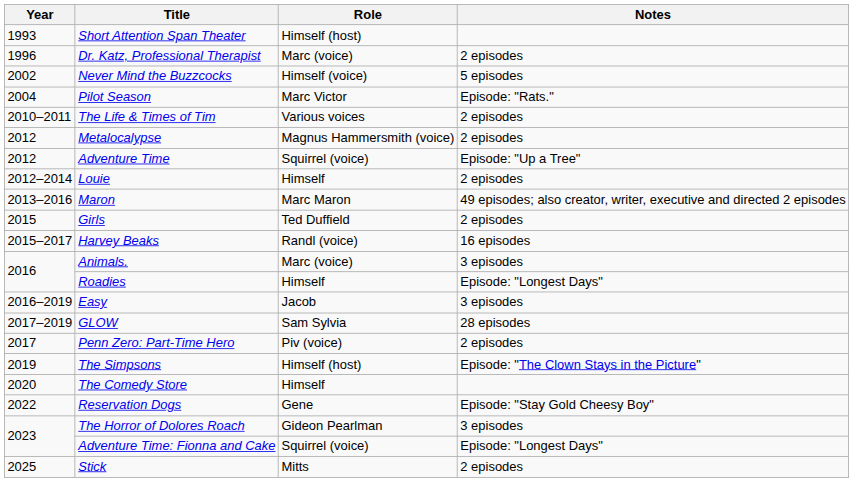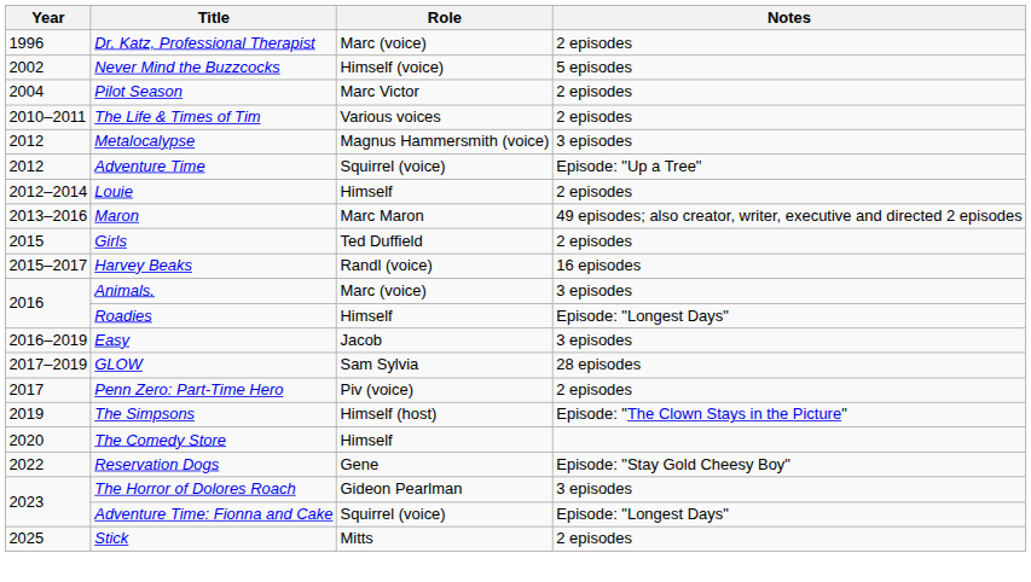- row: 1993 | Short Attention Span Theater | Himself (host)
Pilot Season | Notes: Episode: "Rats." -> 2 episodes
Metalocalypse | Notes: 2 episodes -> 3 episodes
